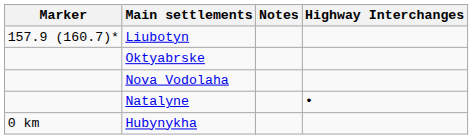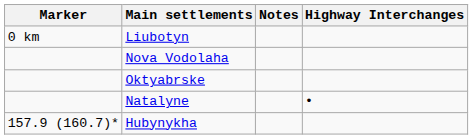Liubotyn | Marker: 157.9 (160.7)* -> 0 km
rows swapped: Nova Vodolaha <-> Oktyabrske
Hubynykha | Marker: 0 km -> 157.9 (160.7)*
